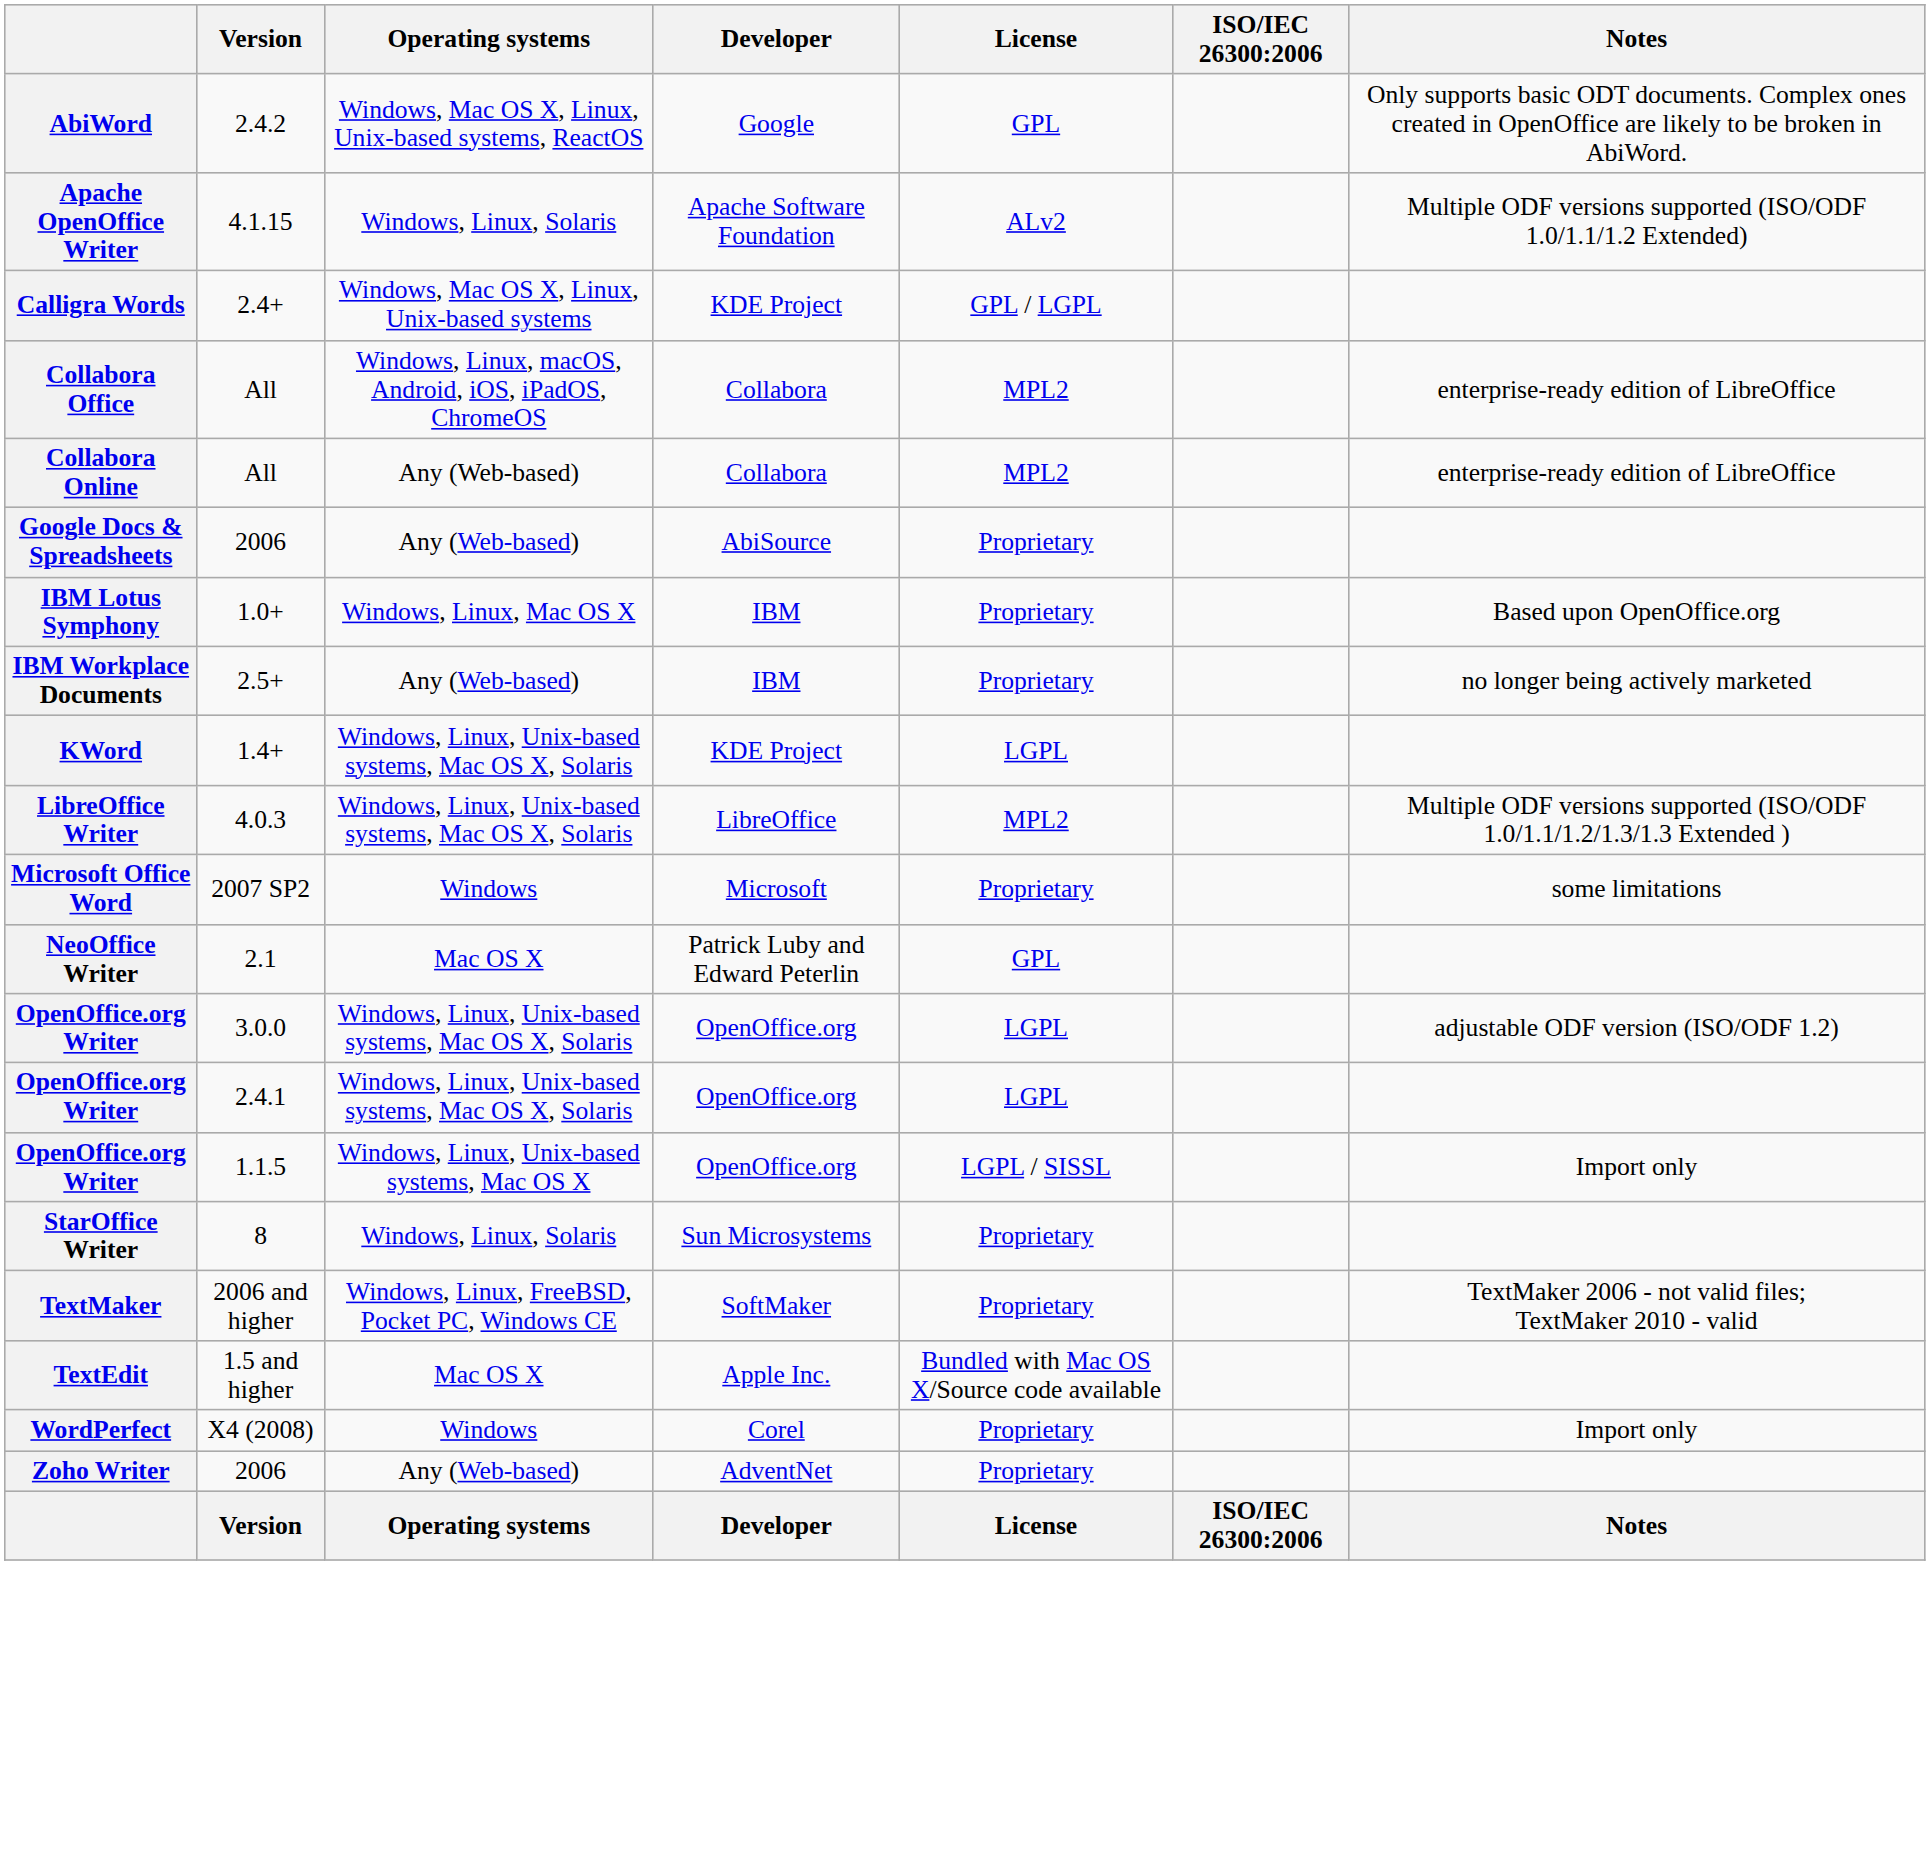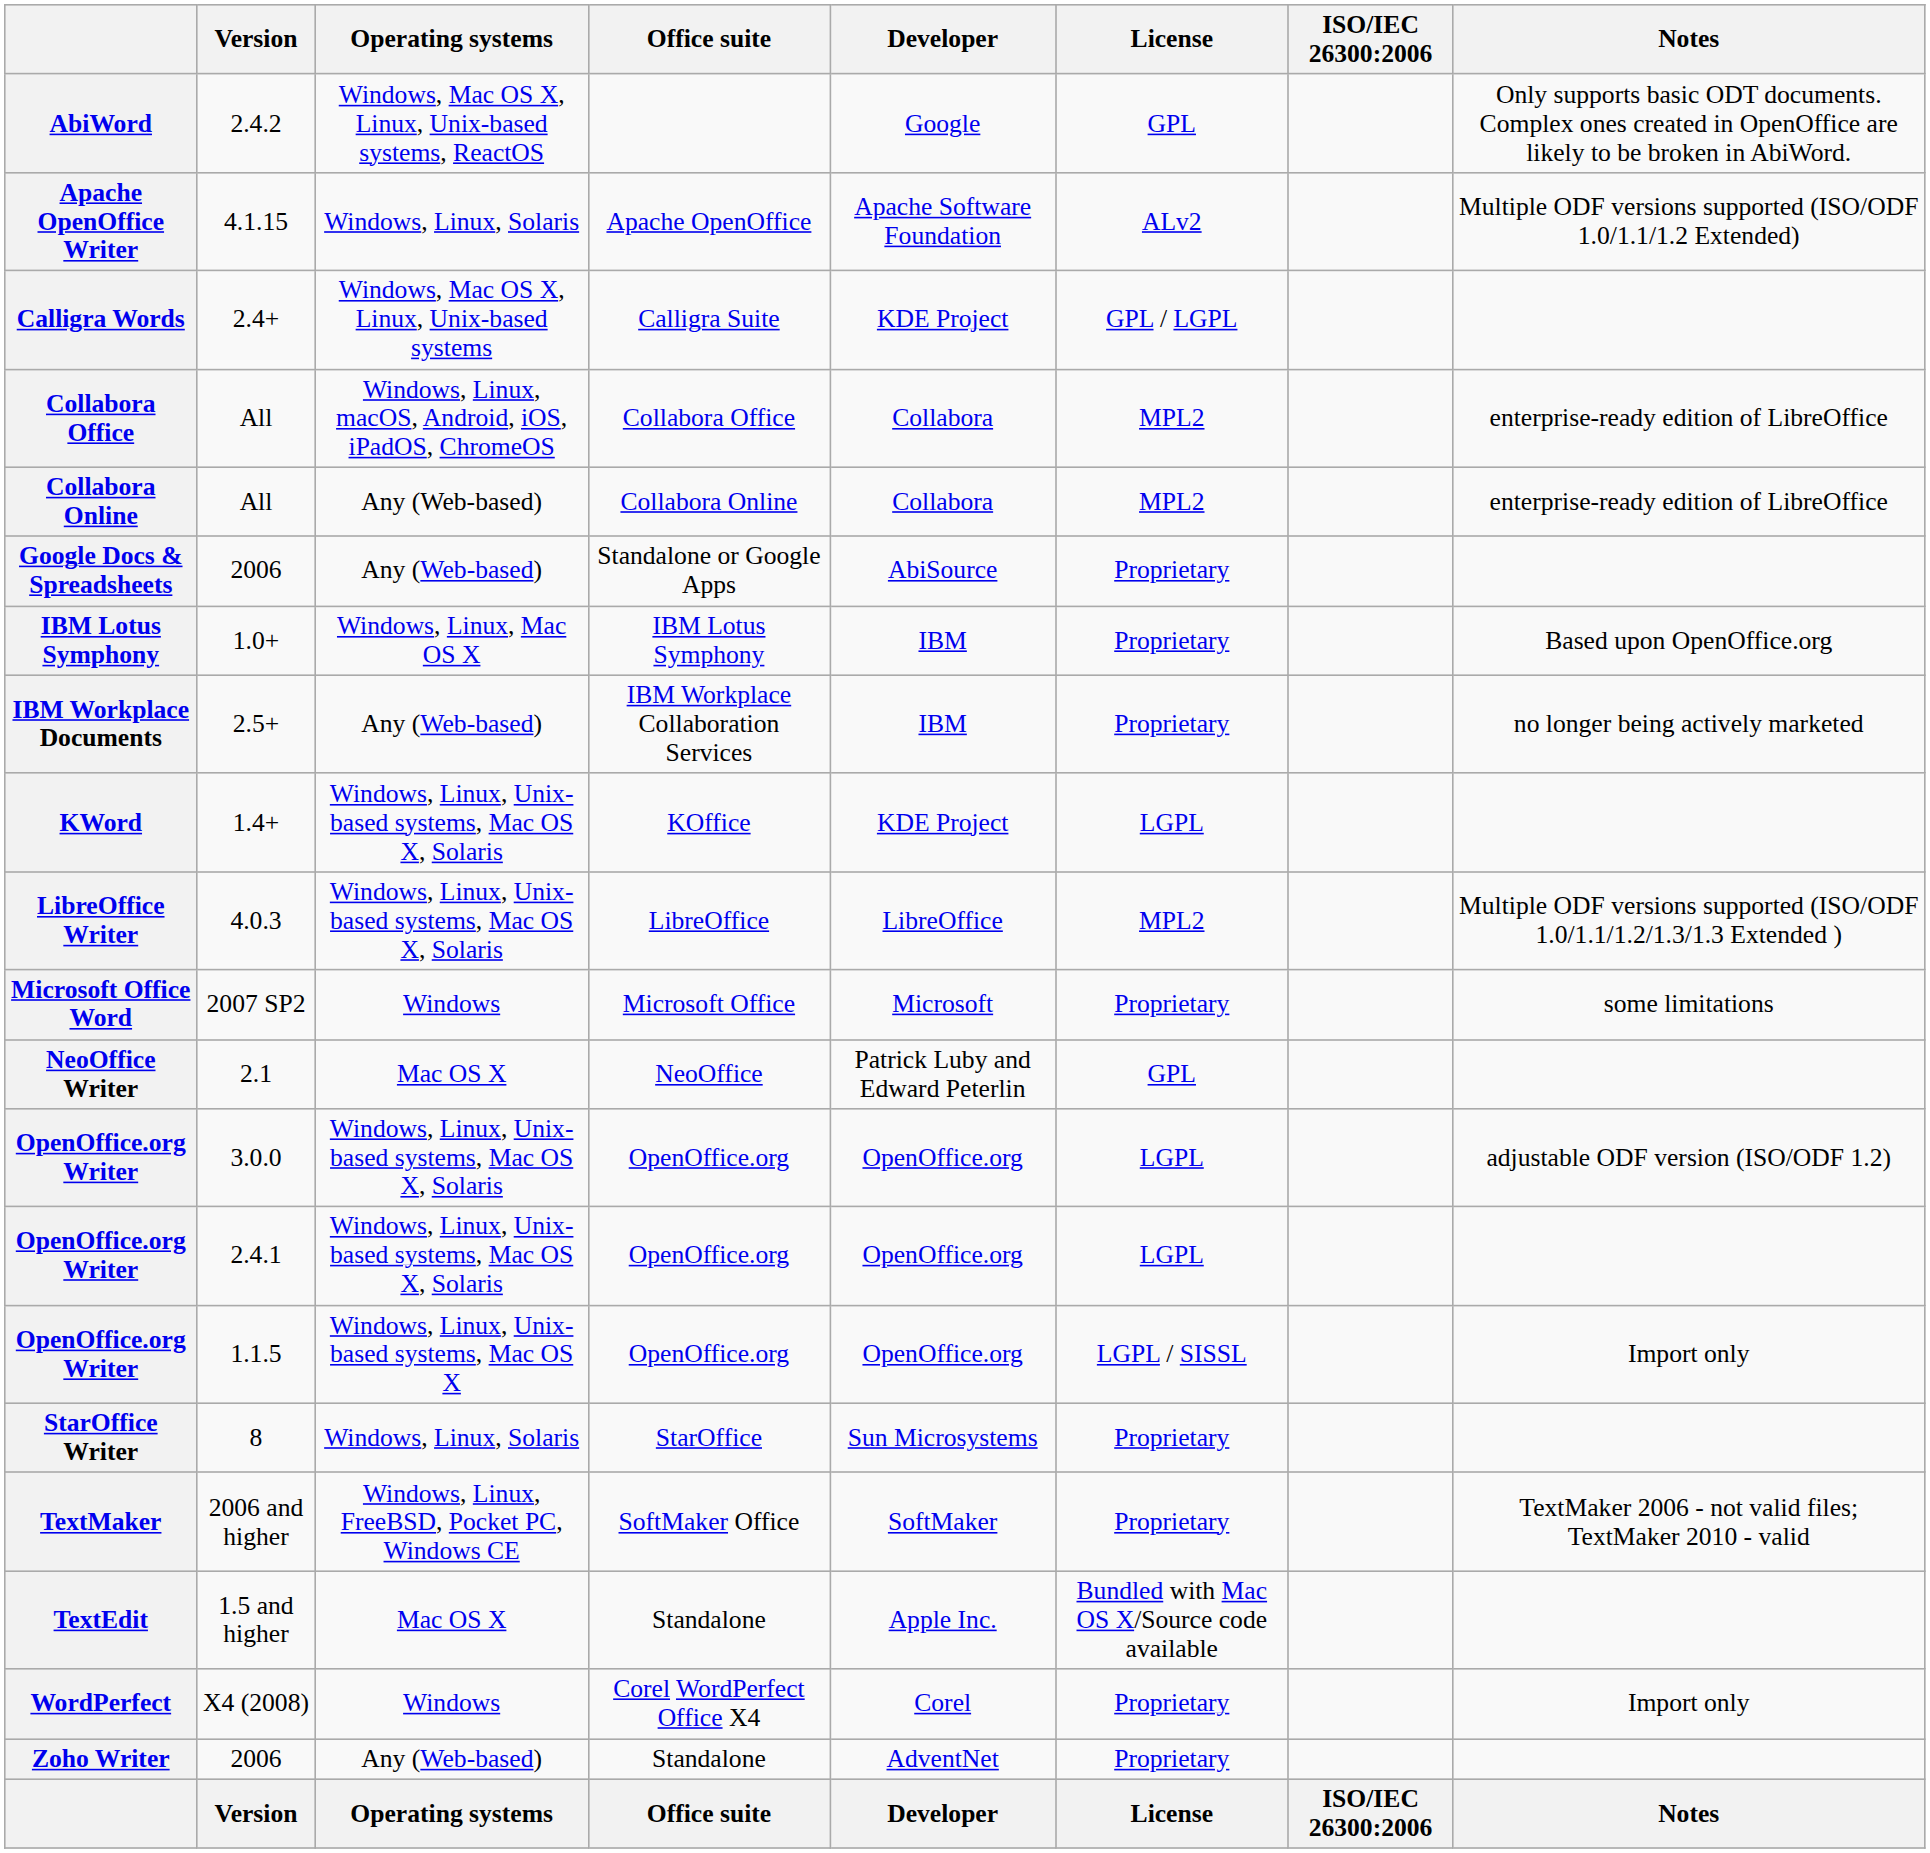+ column: Office suite | Apache OpenOffice | Calligra Suite | Collabora Office | Collabora Online | Standalone or Google Apps | IBM Lotus Symphony | IBM Workplace Collaboration Services | KOffice | LibreOffice | Microsoft Office | NeoOffice | OpenOffice.org | OpenOffice.org | OpenOffice.org | StarOffice | SoftMaker Office | Standalone | Corel WordPerfect Office X4 | Standalone | Office suite
